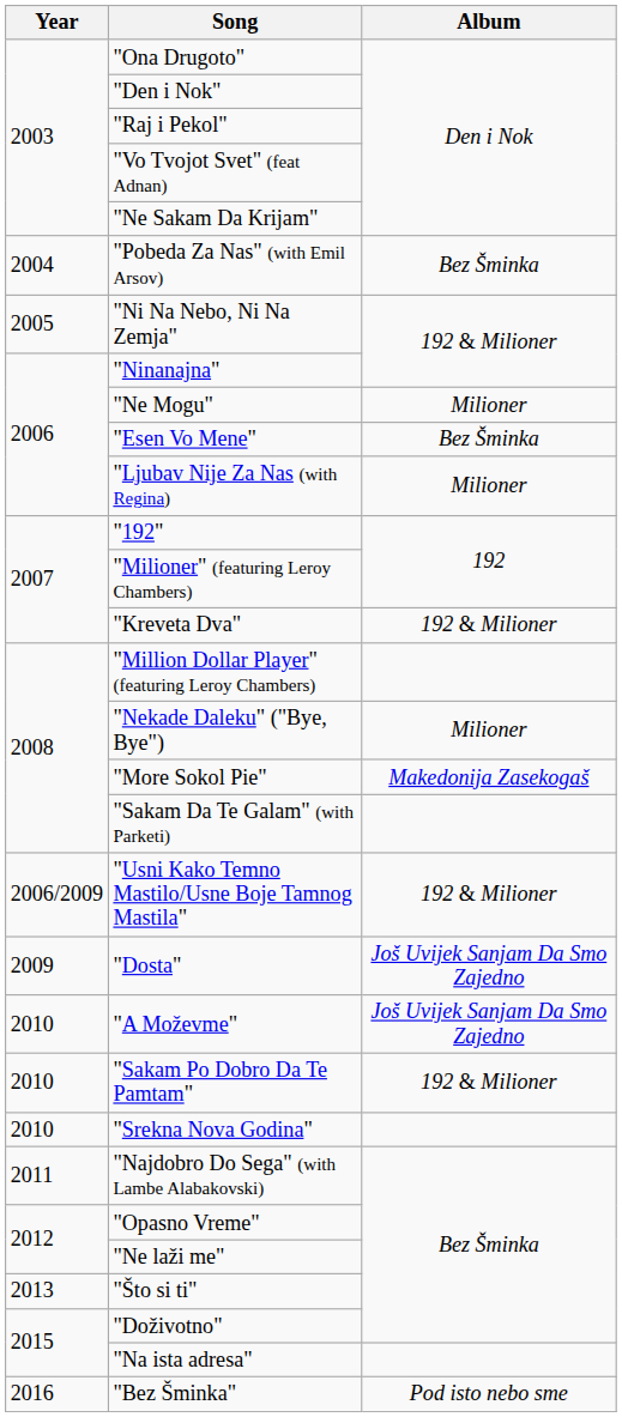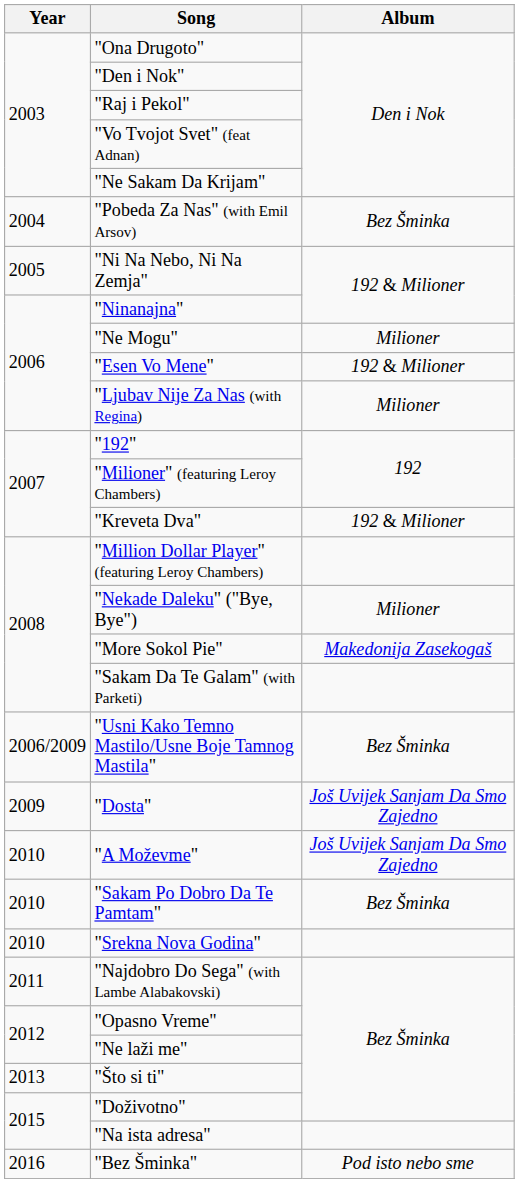"Esen Vo Mene" | Album: Bez Šminka -> 192 & Milioner
"Usni Kako Temno Mastilo/Usne Boje Tamnog Mastila" | Album: 192 & Milioner -> Bez Šminka
"Sakam Po Dobro Da Te Pamtam" | Album: 192 & Milioner -> Bez Šminka
